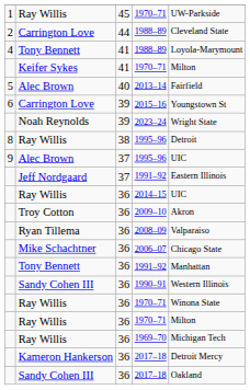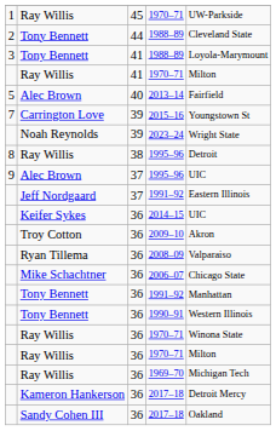44 / 1988–89 | column 2: Carrington Love -> Tony Bennett
41 / 1988–89 | column 1: 4 -> 3
41 / 1970–71 | column 2: Keifer Sykes -> Ray Willis
2015–16 | column 1: 6 -> 7
2014–15 | column 2: Ray Willis -> Keifer Sykes
1990–91 | column 2: Sandy Cohen III -> Tony Bennett
